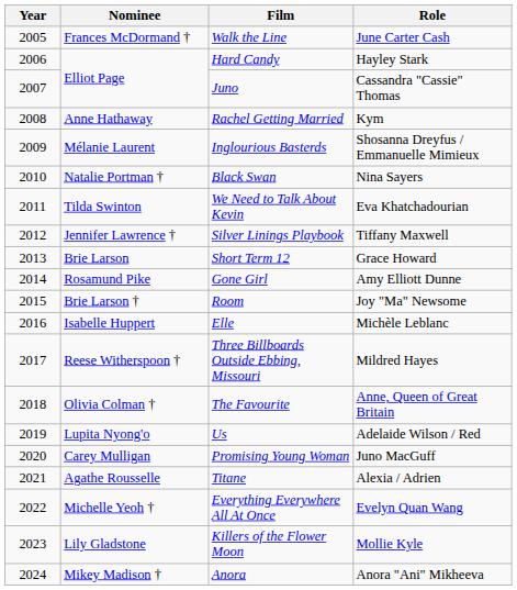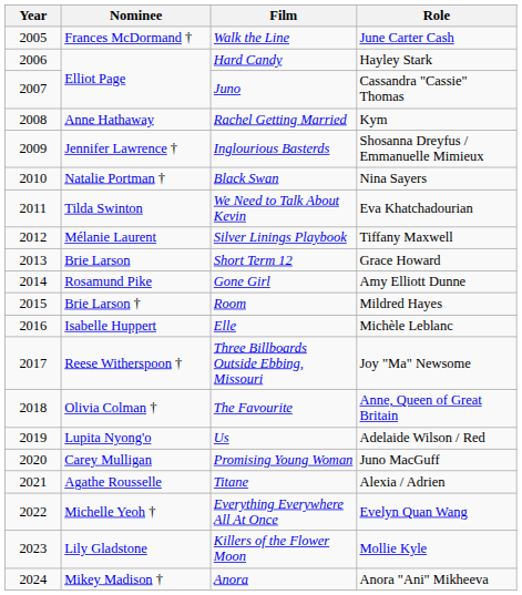Inglourious Basterds | Nominee: Mélanie Laurent -> Jennifer Lawrence †
Silver Linings Playbook | Nominee: Jennifer Lawrence † -> Mélanie Laurent
Room | Role: Joy "Ma" Newsome -> Mildred Hayes
Three Billboards Outside Ebbing, Missouri | Role: Mildred Hayes -> Joy "Ma" Newsome
